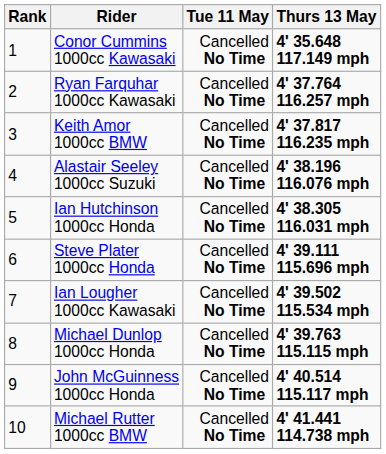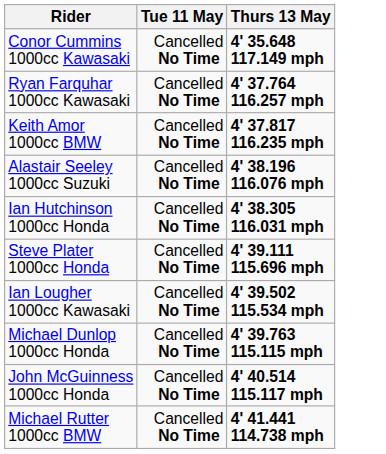- column: Rank | 1 | 2 | 3 | 4 | 5 | 6 | 7 | 8 | 9 | 10
